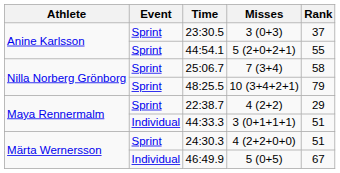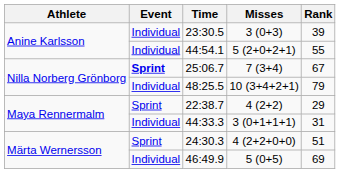23:30.5 | Event: Sprint -> Individual
23:30.5 | Rank: 37 -> 39
44:54.1 | Event: Sprint -> Individual
25:06.7 | Event: normal -> bold
25:06.7 | Rank: 58 -> 67
48:25.5 | Event: Sprint -> Individual
44:33.3 | Rank: 51 -> 31
46:49.9 | Rank: 67 -> 69
